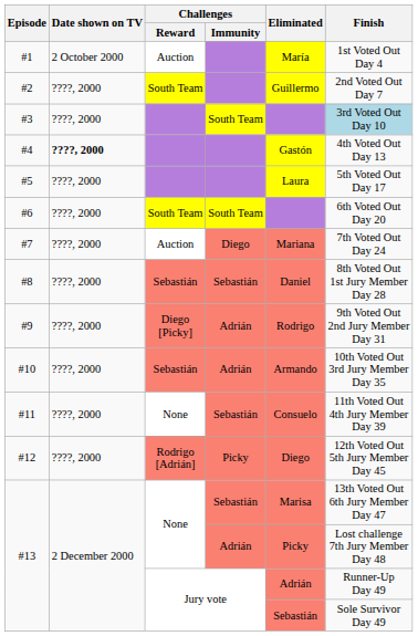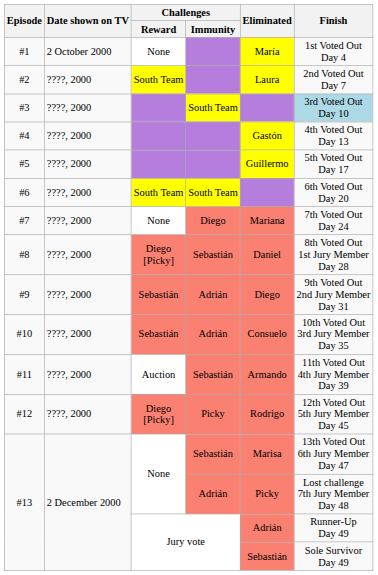#1 | Challenges / Reward: Auction -> None
#2 | Eliminated: Guillermo -> Laura
#4 | Date shown on TV: bold -> normal
#5 | Eliminated: Laura -> Guillermo
#7 | Challenges / Reward: Auction -> None
#8 | Challenges / Reward: Sebastián -> Diego [Picky]
#9 | Challenges / Reward: Diego [Picky] -> Sebastián
#9 | Eliminated: Rodrigo -> Diego
#10 | Eliminated: Armando -> Consuelo
#11 | Challenges / Reward: None -> Auction
#11 | Eliminated: Consuelo -> Armando
#12 | Challenges / Reward: Rodrigo [Adrián] -> Diego [Picky]
#12 | Eliminated: Diego -> Rodrigo
